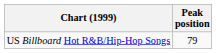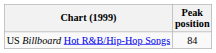US Billboard Hot R&B/Hip-Hop Songs | Peak position: 79 -> 84
